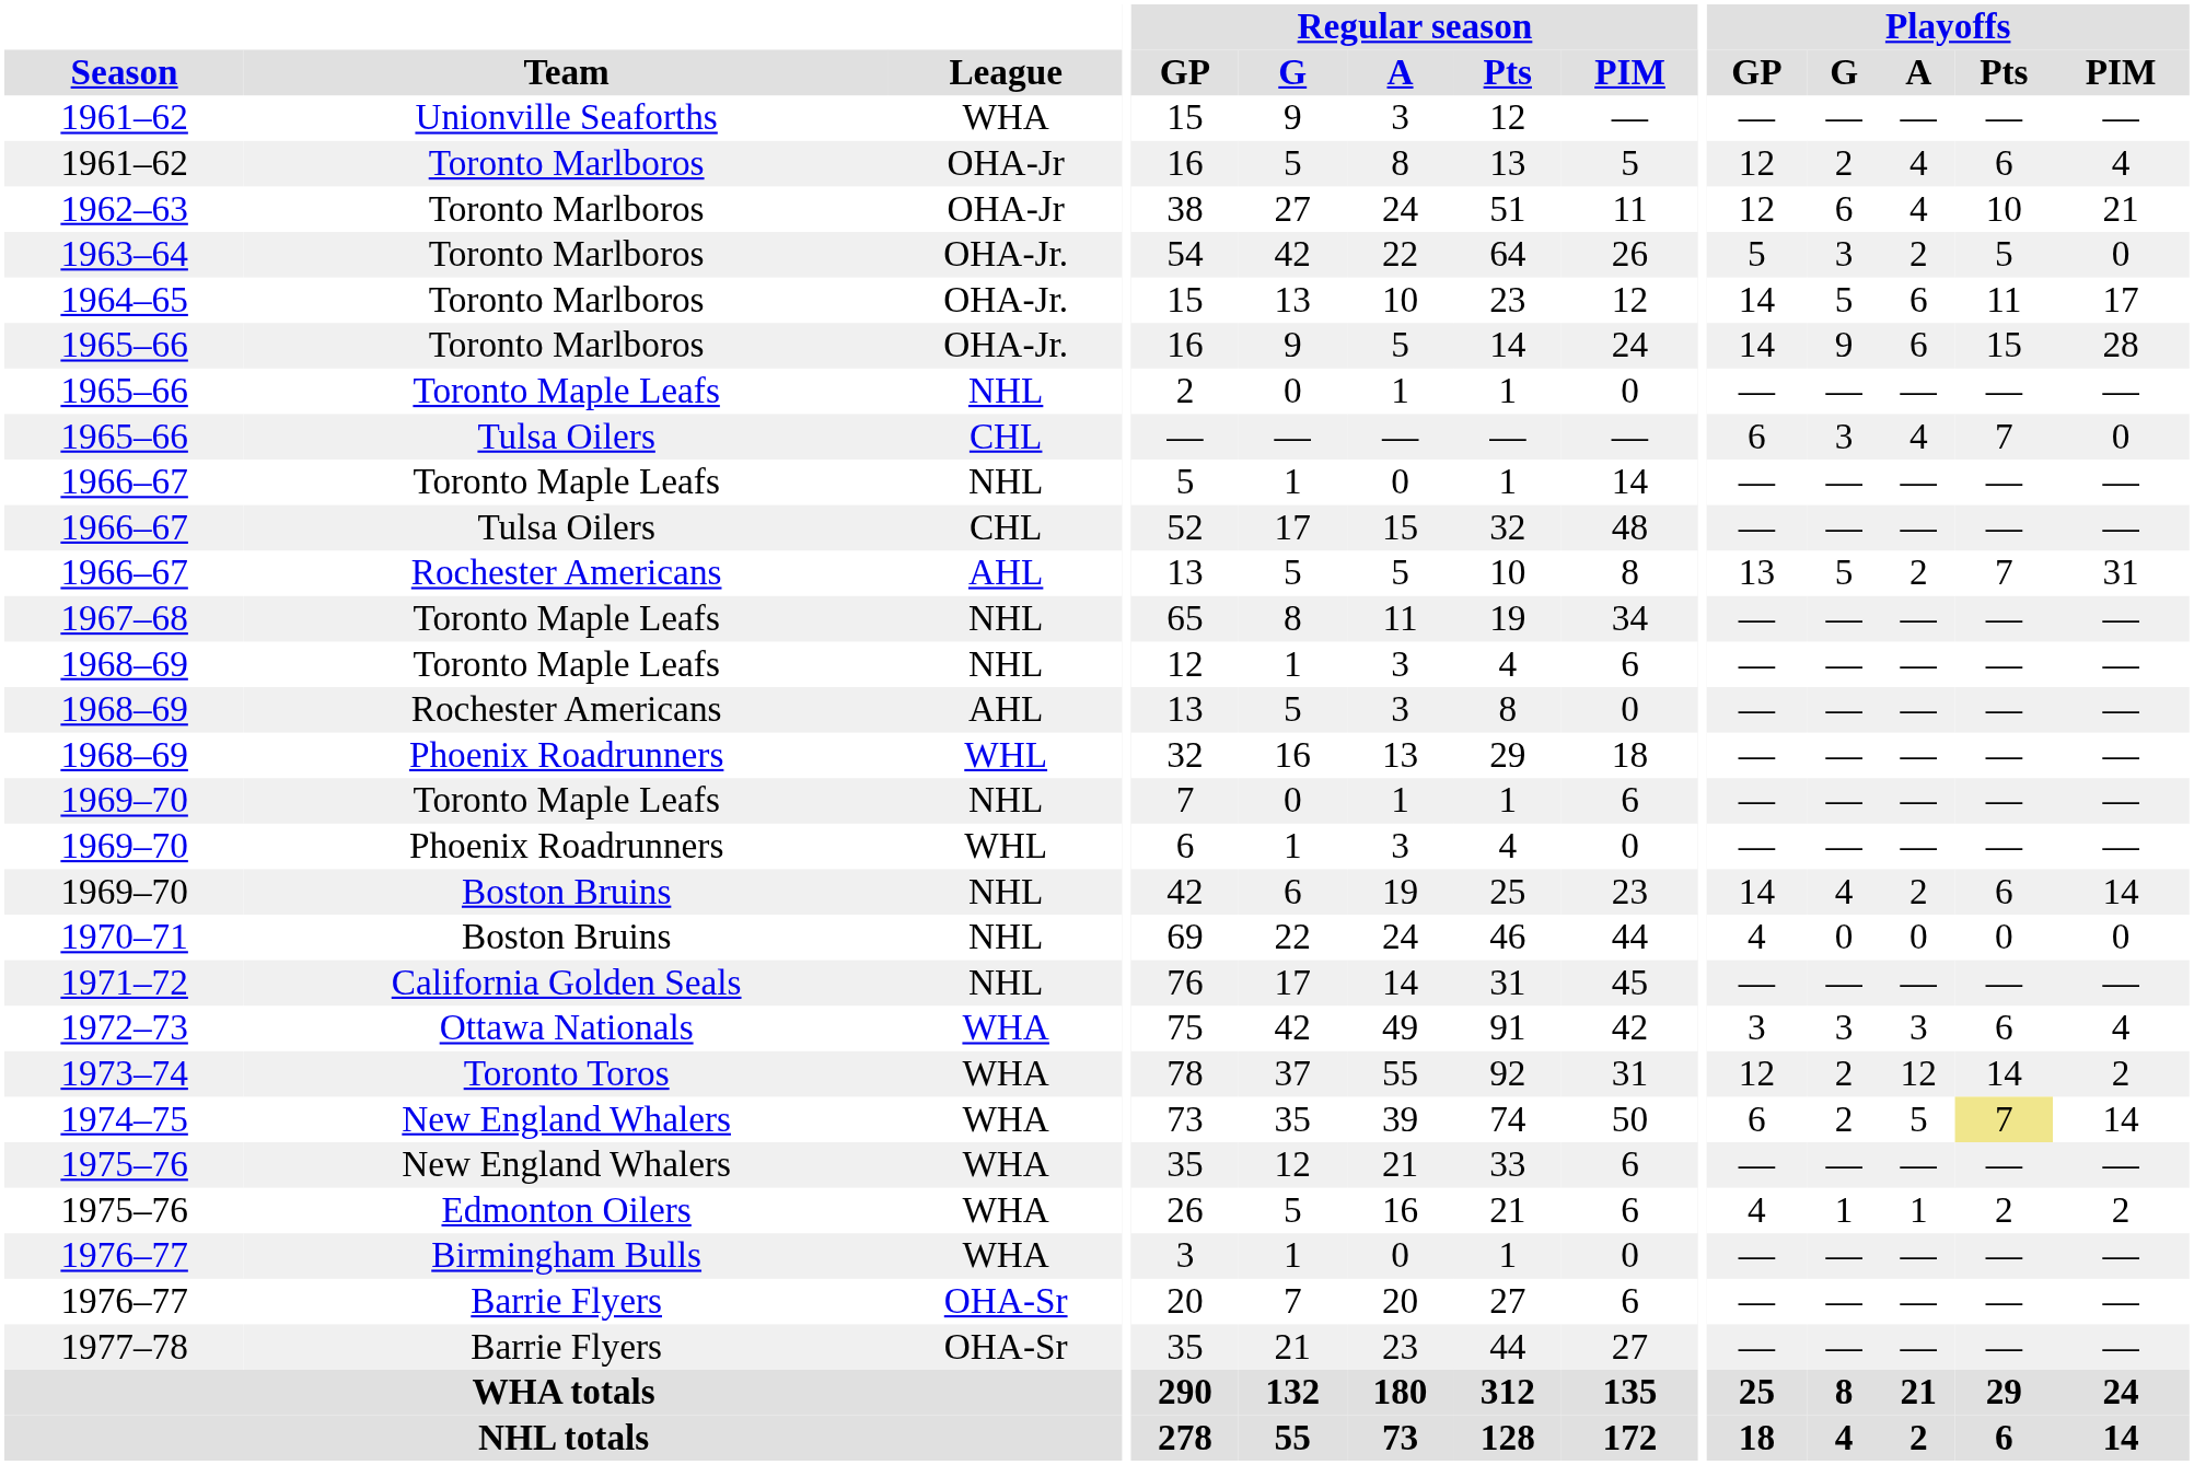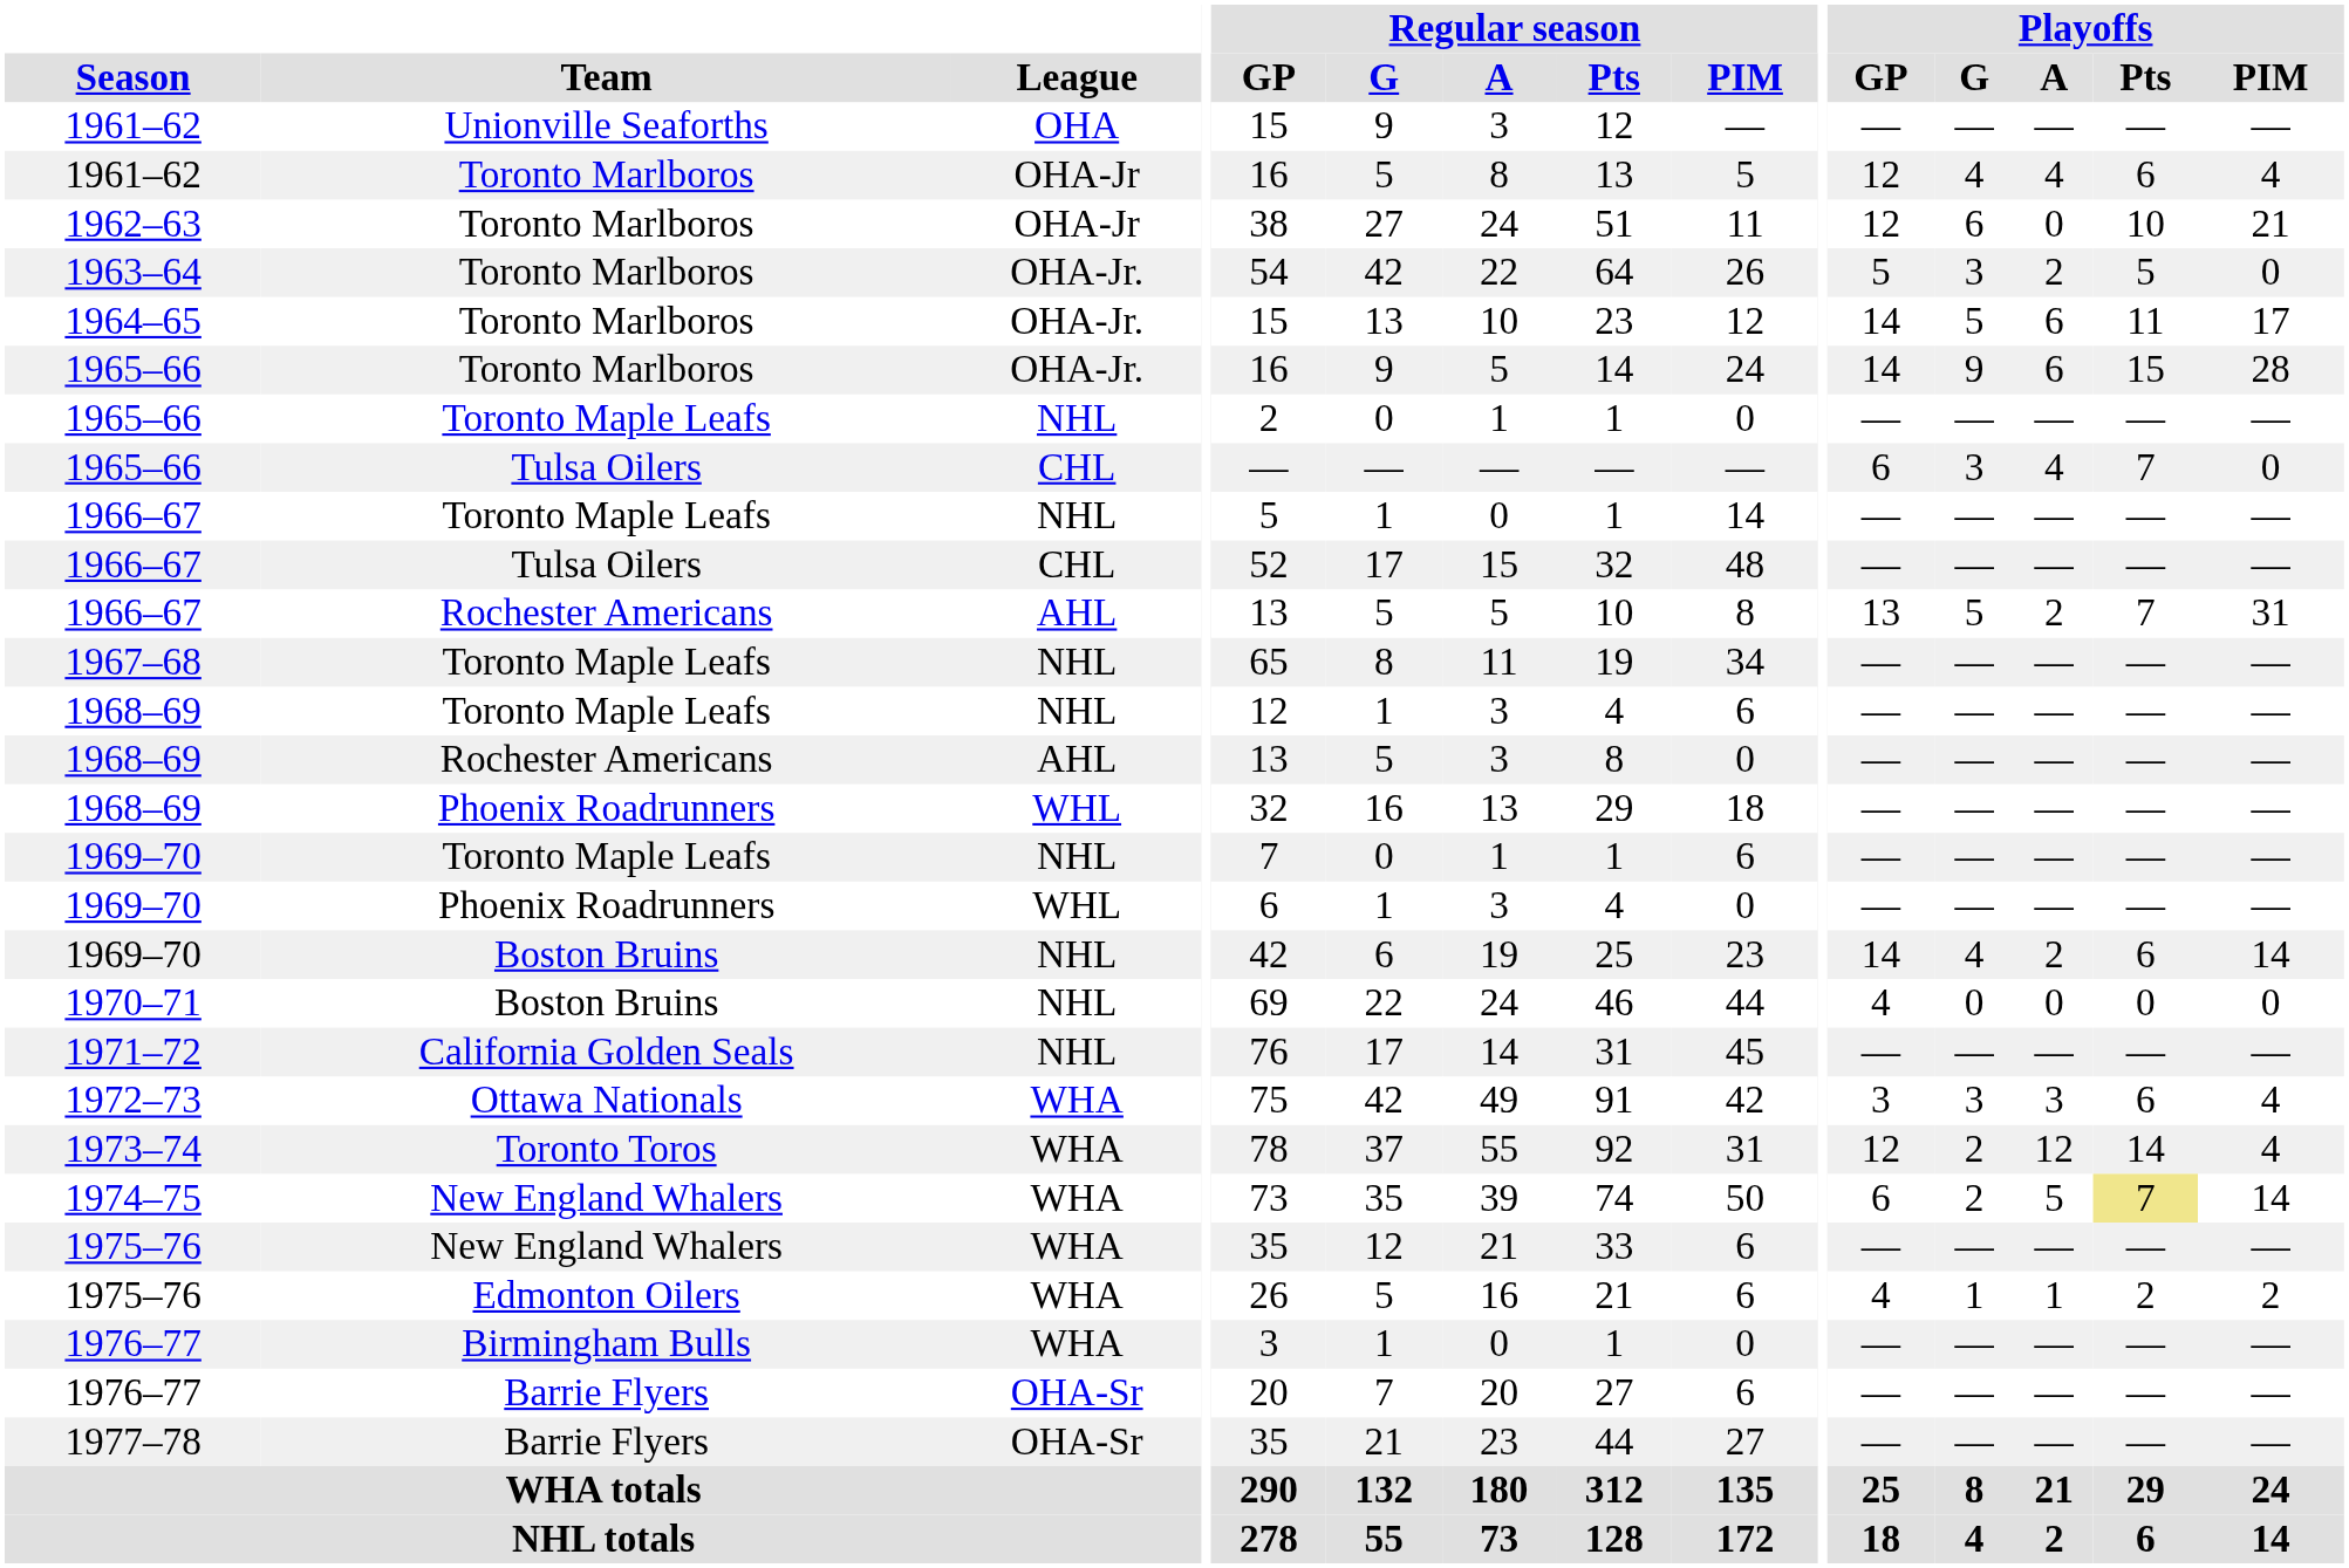1961–62 / Unionville Seaforths | League: WHA -> OHA
1961–62 / Toronto Marlboros | Playoffs / G: 2 -> 4
1962–63 | Playoffs / A: 4 -> 0
1973–74 | Playoffs / PIM: 2 -> 4
